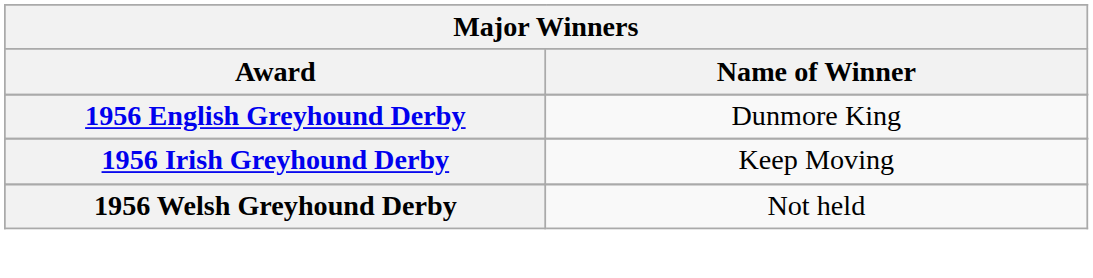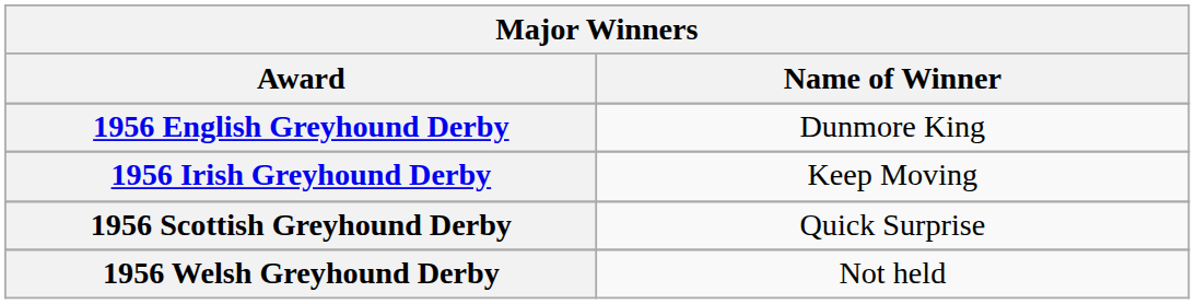+ row: 1956 Scottish Greyhound Derby | Quick Surprise
